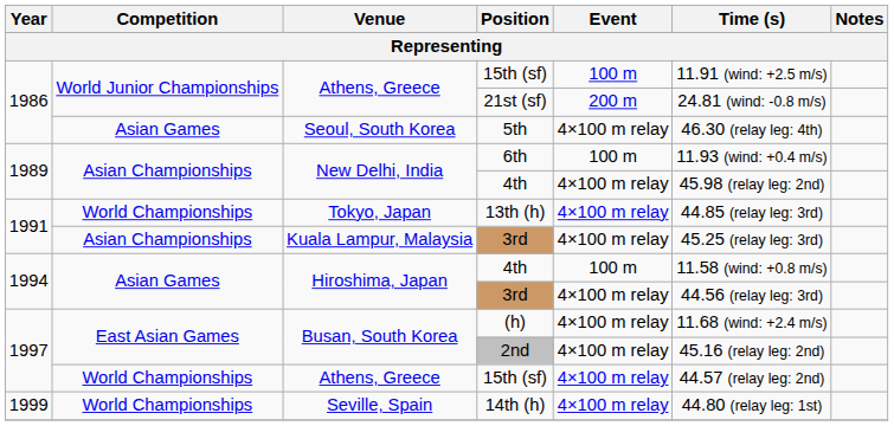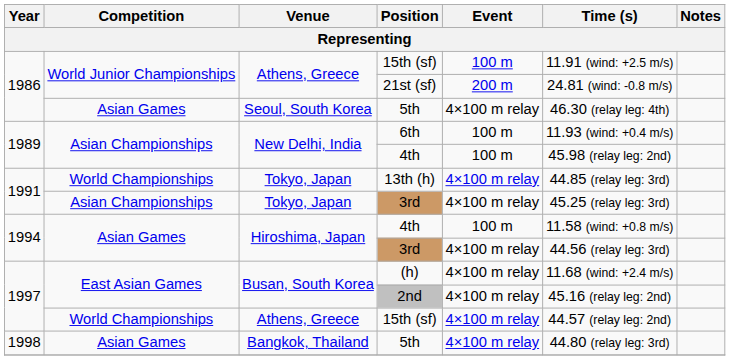1989 / 4th | Event: 4×100 m relay -> 100 m
1991 / 3rd | Venue: Kuala Lampur, Malaysia -> Tokyo, Japan
+ row: 1998 | Asian Games | Bangkok, Thailand | 5th | 4×100 m relay | 44.80 (relay leg: 3rd)
- row: 1999 | World Championships | Seville, Spain | 14th (h) | 4×100 m relay | 44.80 (relay leg: 1st)
